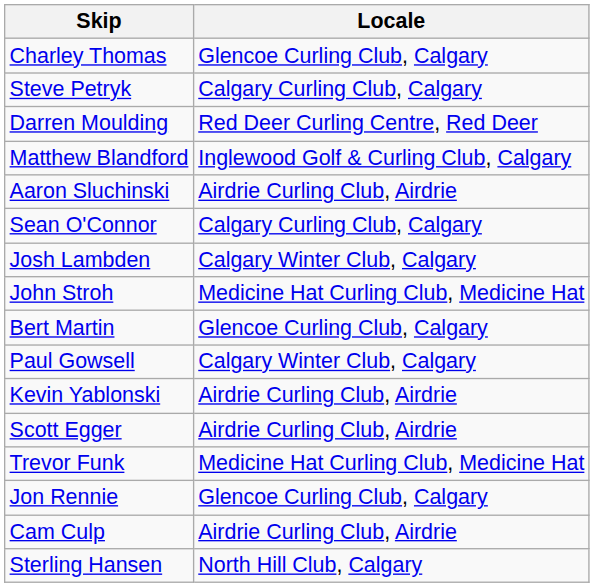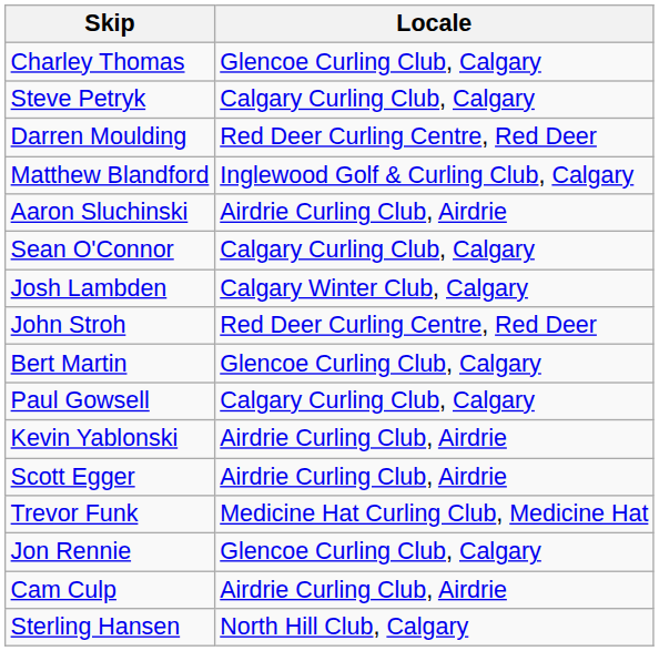John Stroh | Locale: Medicine Hat Curling Club, Medicine Hat -> Red Deer Curling Centre, Red Deer
Paul Gowsell | Locale: Calgary Winter Club, Calgary -> Calgary Curling Club, Calgary
